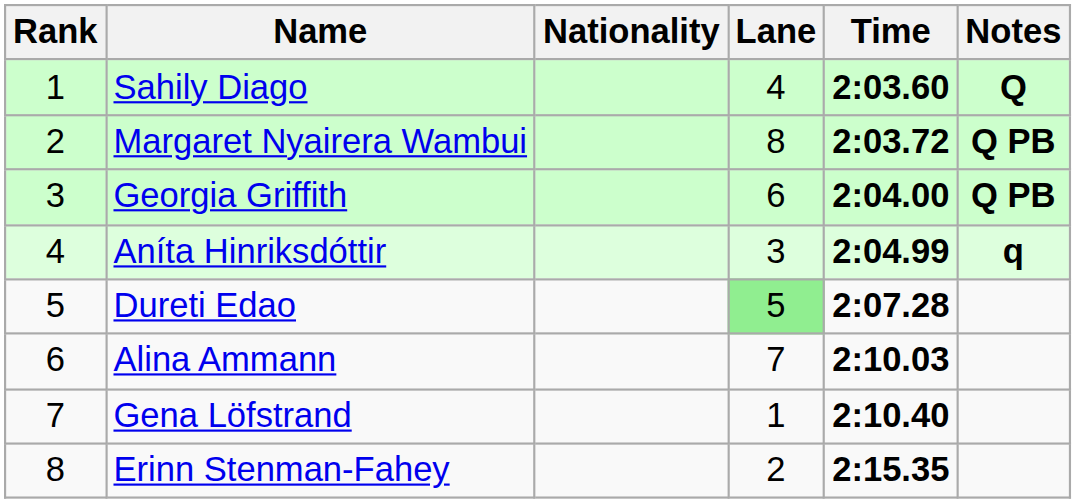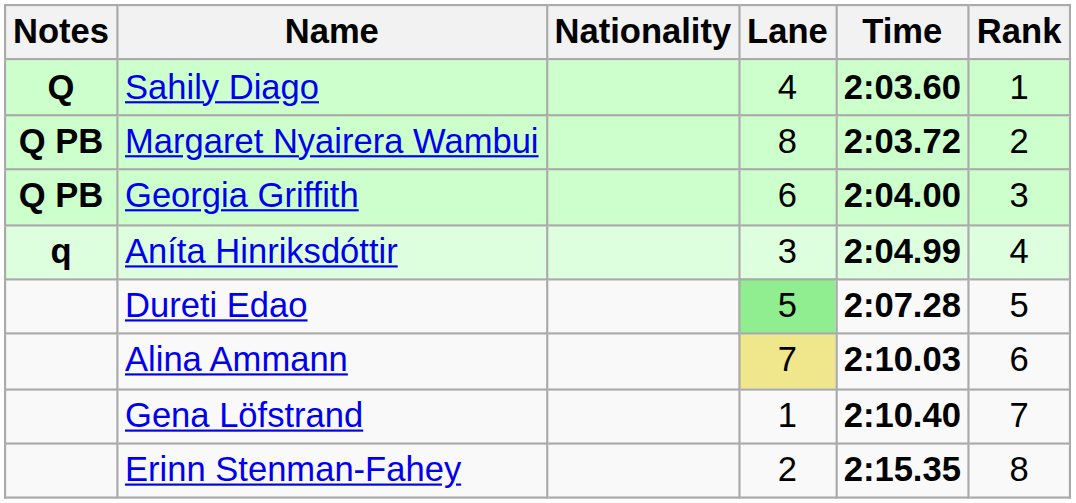columns swapped: Rank <-> Notes
Alina Ammann | Lane: no background -> khaki background
